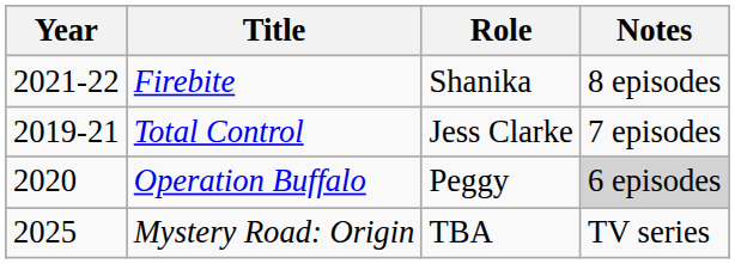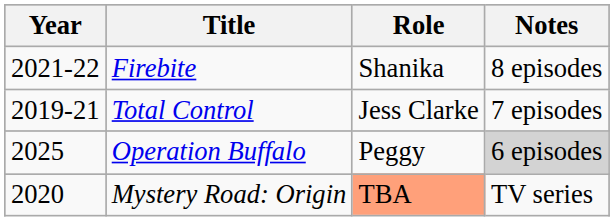Operation Buffalo | Year: 2020 -> 2025
Mystery Road: Origin | Year: 2025 -> 2020
Mystery Road: Origin | Role: no background -> lightsalmon background
